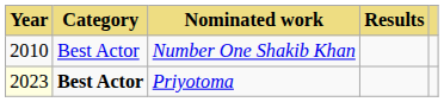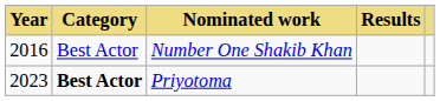Number One Shakib Khan | Year: 2010 -> 2016
Priyotoma | Year: lightyellow background -> no background
